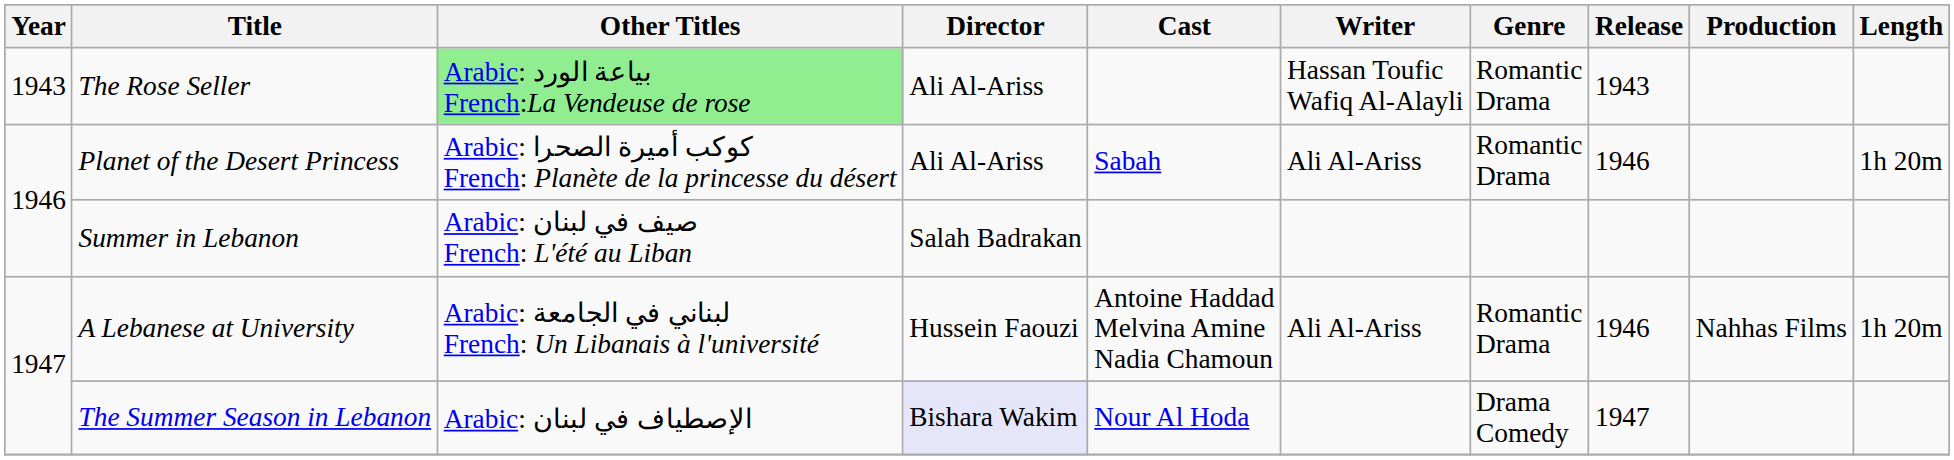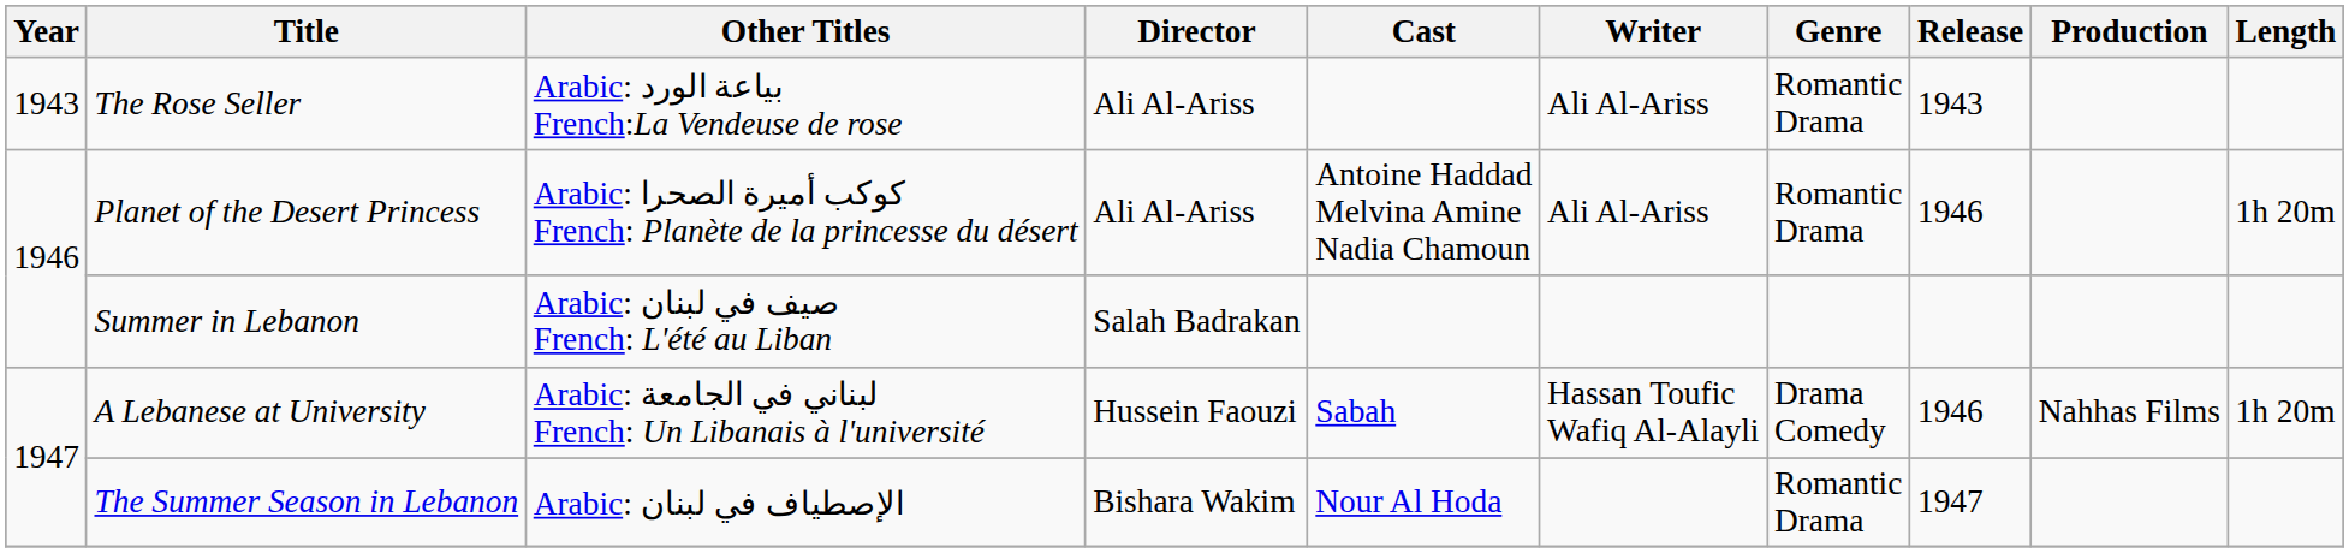The Rose Seller | Other Titles: lightgreen background -> no background
The Rose Seller | Writer: Hassan Toufic Wafiq Al-Alayli -> Ali Al-Ariss
Planet of the Desert Princess | Cast: Sabah -> Antoine Haddad Melvina Amine Nadia Chamoun
A Lebanese at University | Cast: Antoine Haddad Melvina Amine Nadia Chamoun -> Sabah
A Lebanese at University | Writer: Ali Al-Ariss -> Hassan Toufic Wafiq Al-Alayli
A Lebanese at University | Genre: Romantic Drama -> Drama Comedy
The Summer Season in Lebanon | Director: lavender background -> no background
The Summer Season in Lebanon | Genre: Drama Comedy -> Romantic Drama
